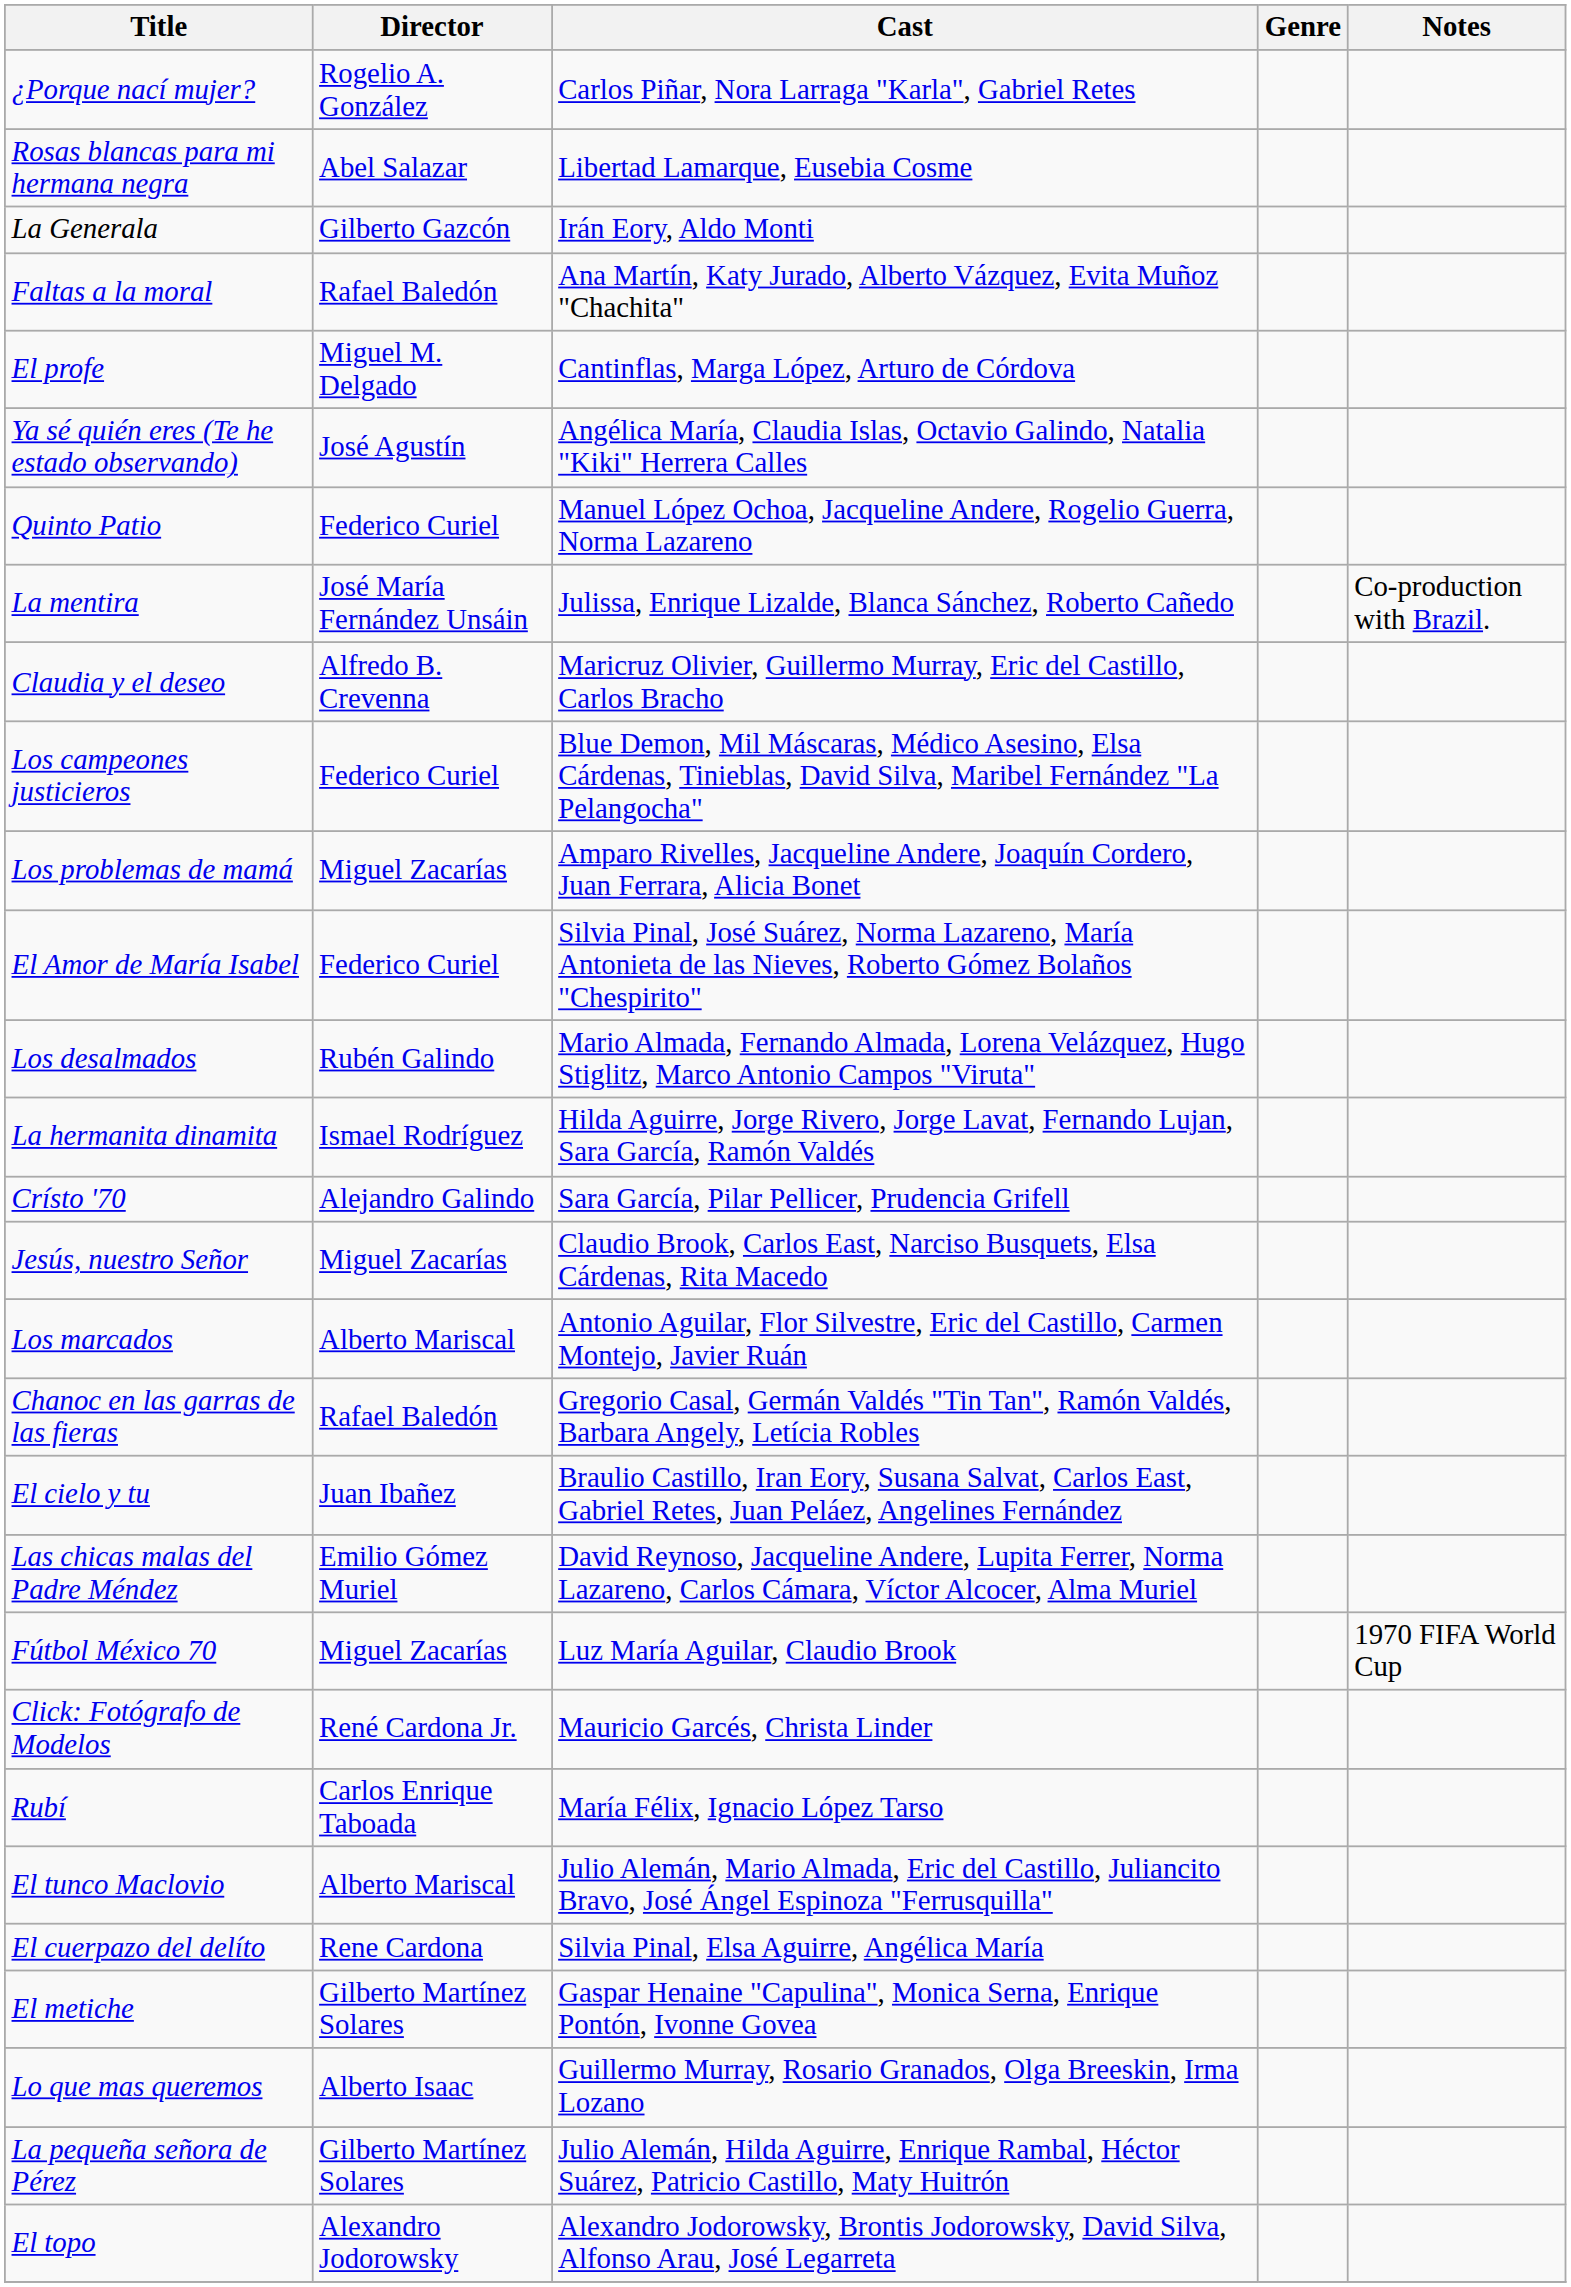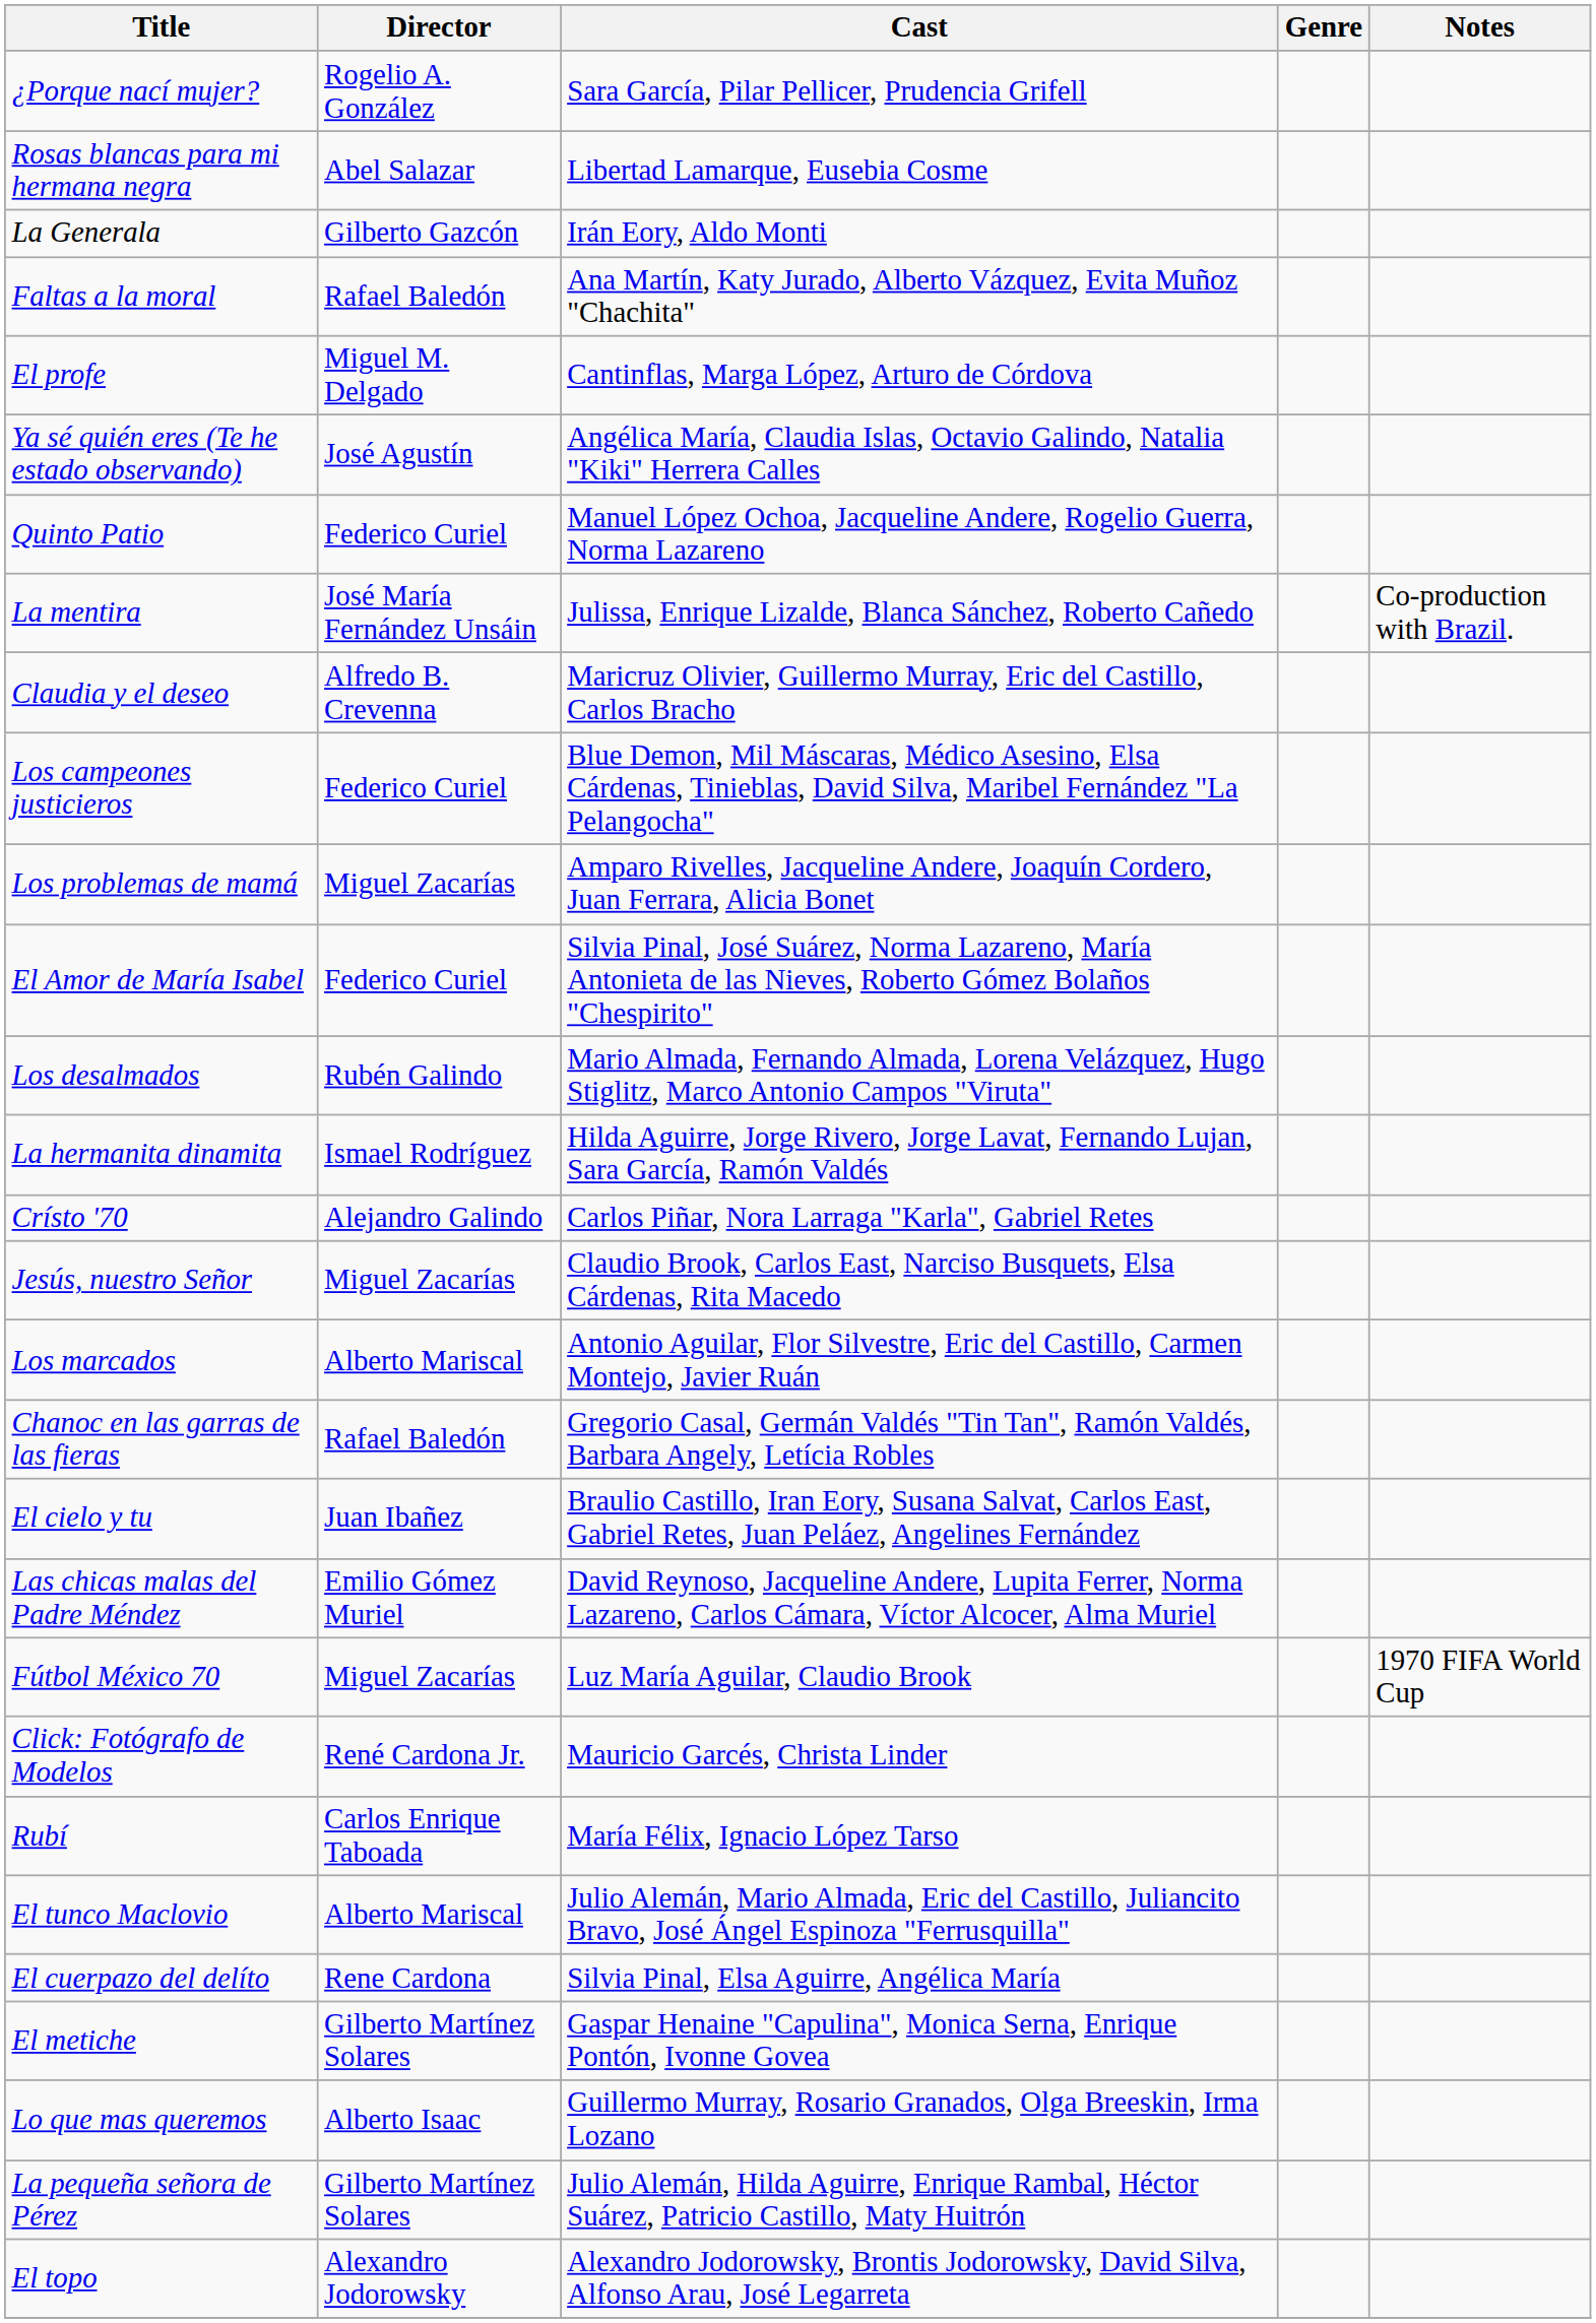¿Porque nací mujer? | Cast: Carlos Piñar, Nora Larraga "Karla", Gabriel Retes -> Sara García, Pilar Pellicer, Prudencia Grifell
Crísto '70 | Cast: Sara García, Pilar Pellicer, Prudencia Grifell -> Carlos Piñar, Nora Larraga "Karla", Gabriel Retes
